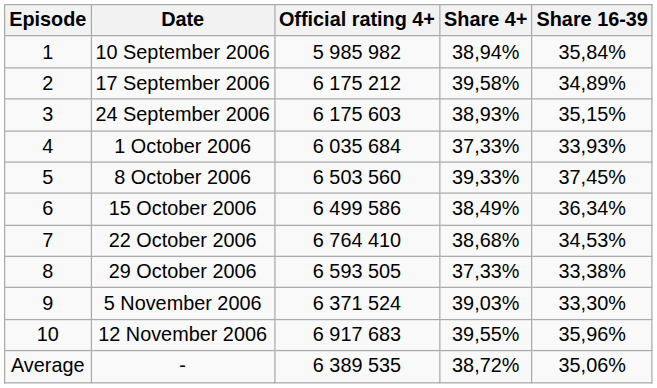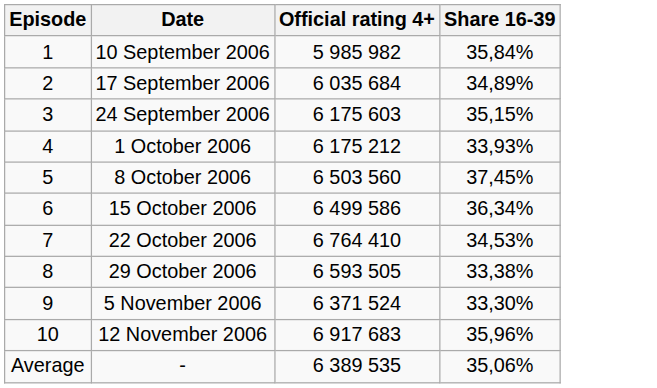- column: Share 4+ | 38,94% | 39,58% | 38,93% | 37,33% | 39,33% | 38,49% | 38,68% | 37,33% | 39,03% | 39,55% | 38,72%
17 September 2006 | Official rating 4+: 6 175 212 -> 6 035 684
1 October 2006 | Official rating 4+: 6 035 684 -> 6 175 212
